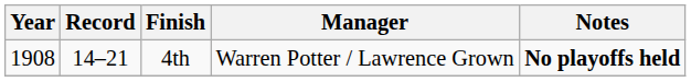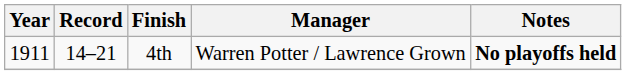4th | Year: 1908 -> 1911
